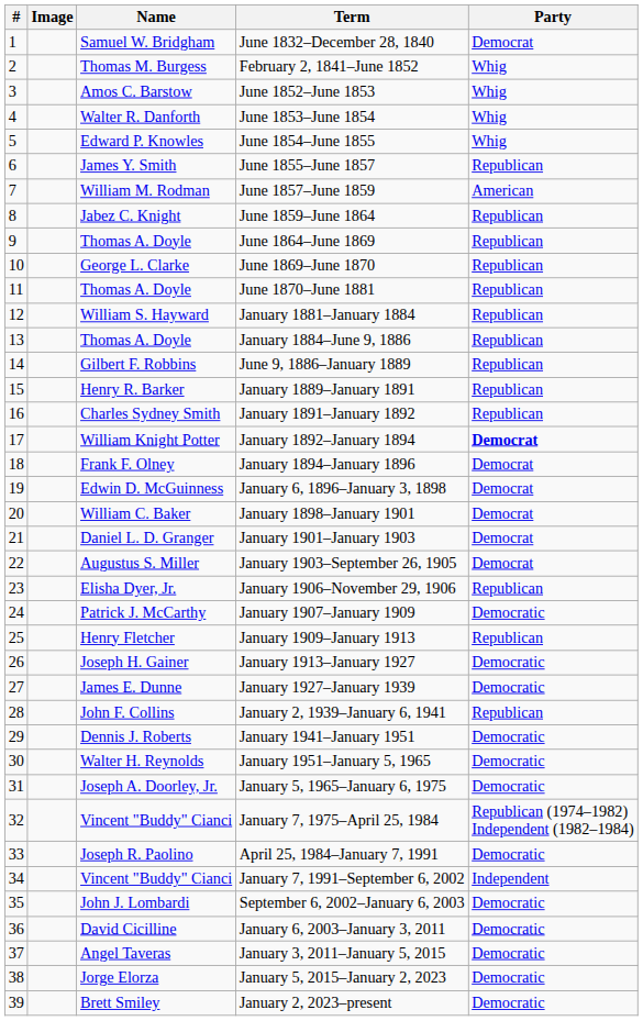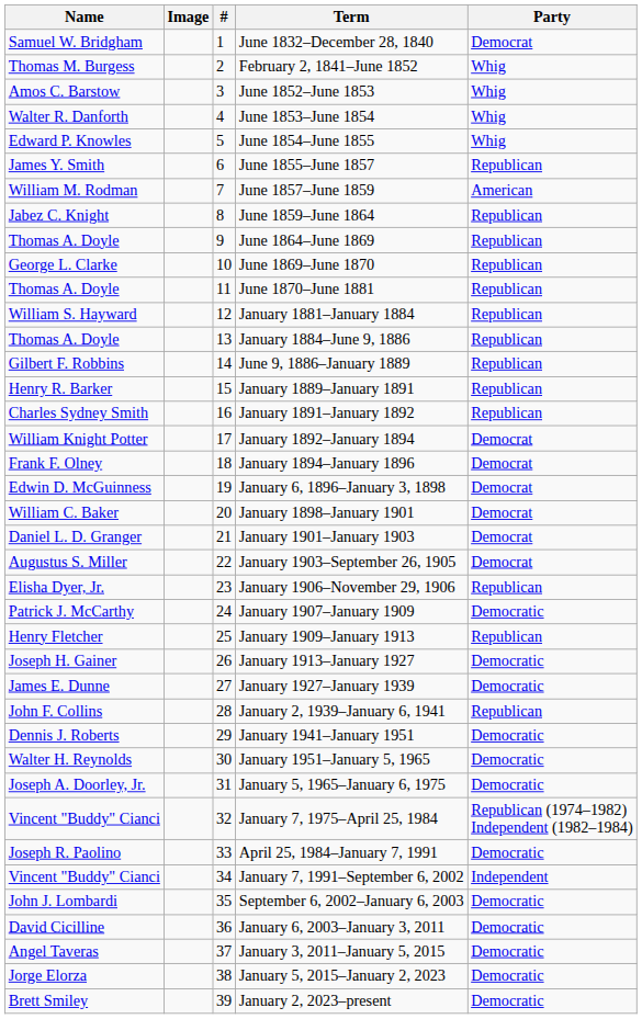columns swapped: # <-> Name
January 1892–January 1894 | Party: bold -> normal
